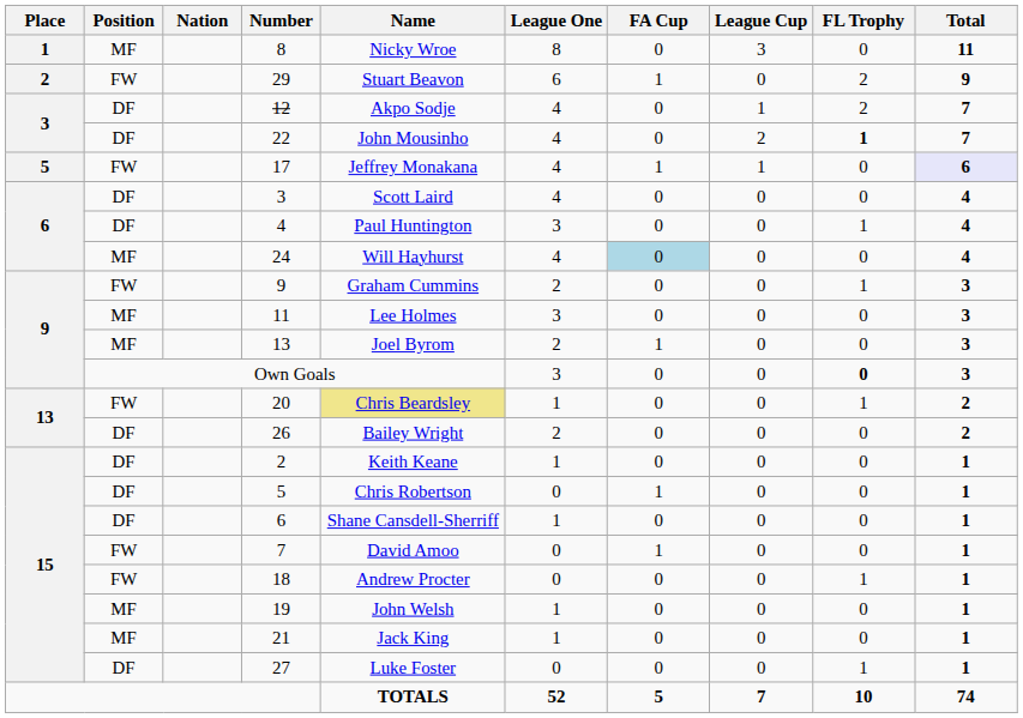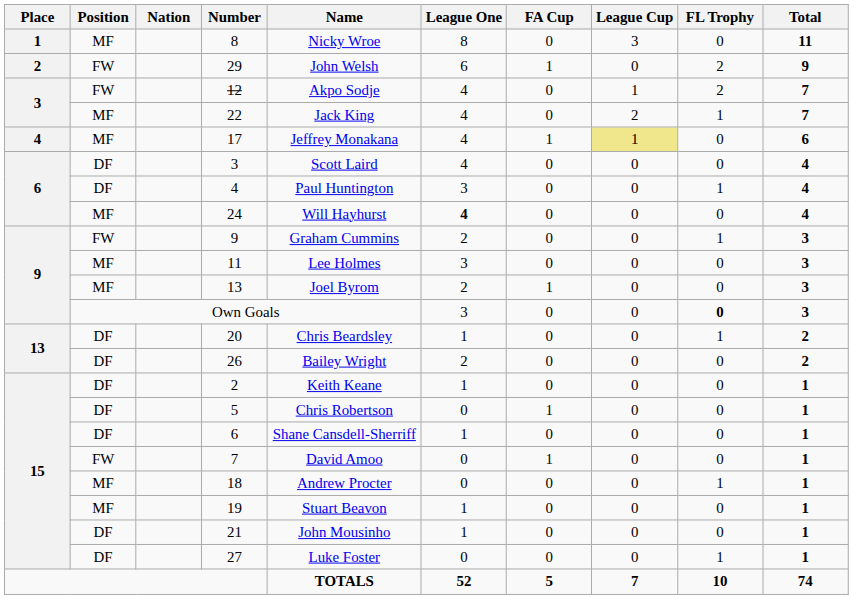29 | Name: Stuart Beavon -> John Welsh
12 | Position: DF -> FW
22 | Position: DF -> MF
22 | Name: John Mousinho -> Jack King
22 | FL Trophy: bold -> normal
17 | Place: 5 -> 4
17 | Position: FW -> MF
17 | League Cup: no background -> khaki background
17 | Total: lavender background -> no background
24 | League One: normal -> bold
24 | FA Cup: lightblue background -> no background
20 | Position: FW -> DF
20 | Name: khaki background -> no background
18 | Position: FW -> MF
19 | Name: John Welsh -> Stuart Beavon
21 | Position: MF -> DF
21 | Name: Jack King -> John Mousinho
